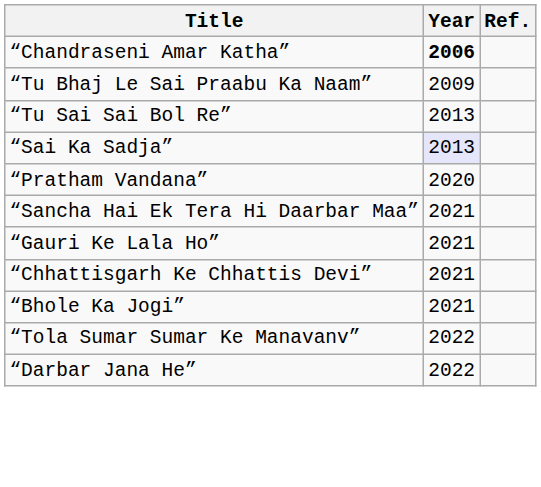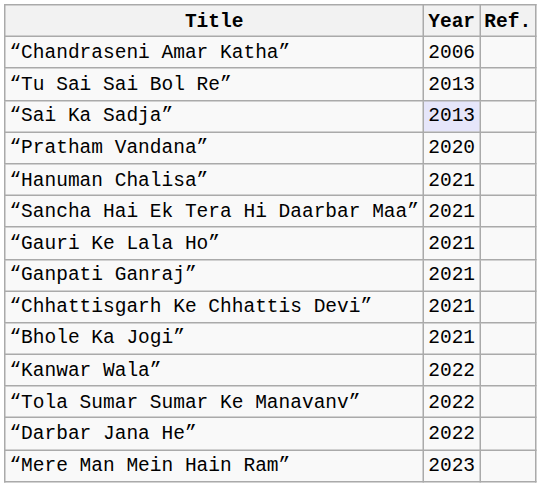“Chandraseni Amar Katha” | Year: bold -> normal
- row: “Tu Bhaj Le Sai Praabu Ka Naam” | 2009
+ row: “Hanuman Chalisa” | 2021
+ row: “Ganpati Ganraj” | 2021
+ row: “Kanwar Wala” | 2022
+ row: “Mere Man Mein Hain Ram” | 2023
